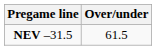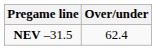NEV –31.5 | Over/under: 61.5 -> 62.4
